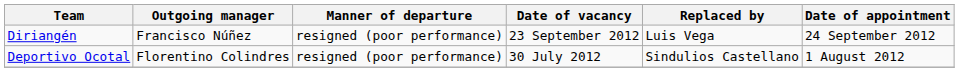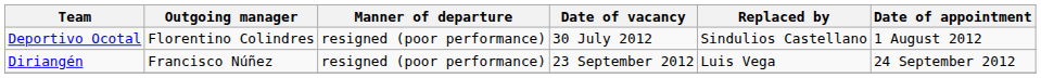rows swapped: Deportivo Ocotal <-> Diriangén
